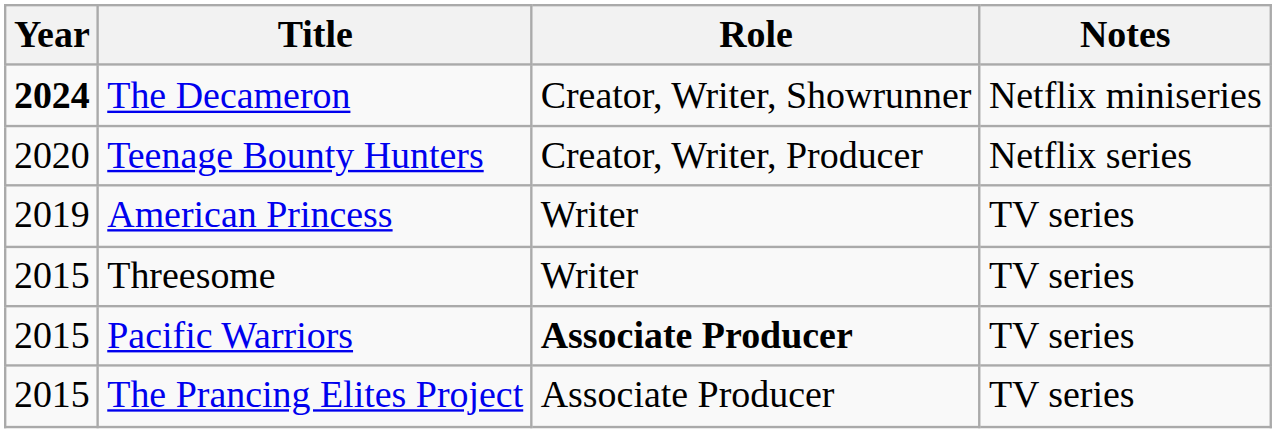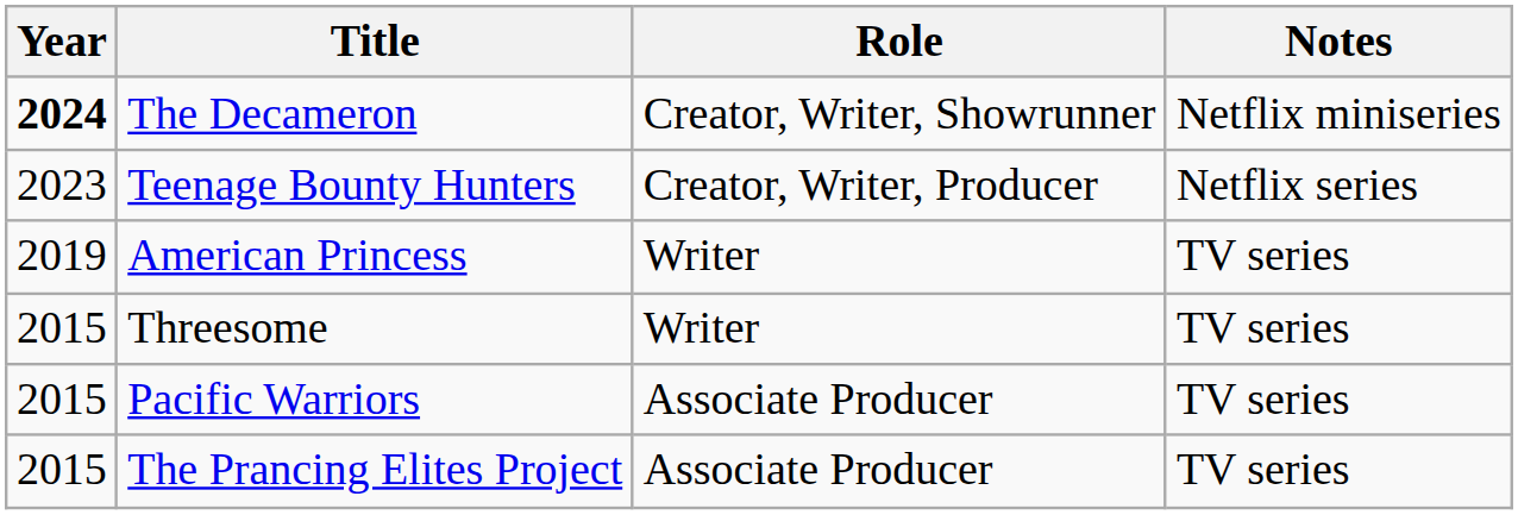Teenage Bounty Hunters | Year: 2020 -> 2023
Pacific Warriors | Role: bold -> normal
